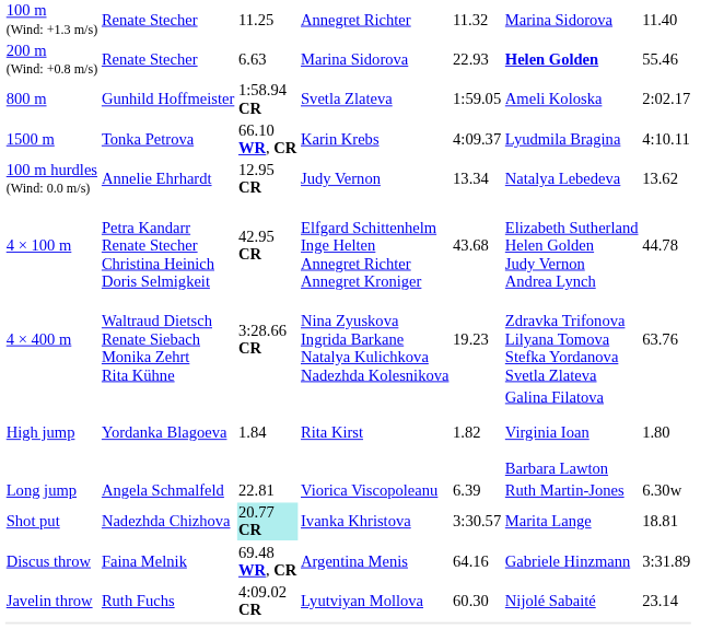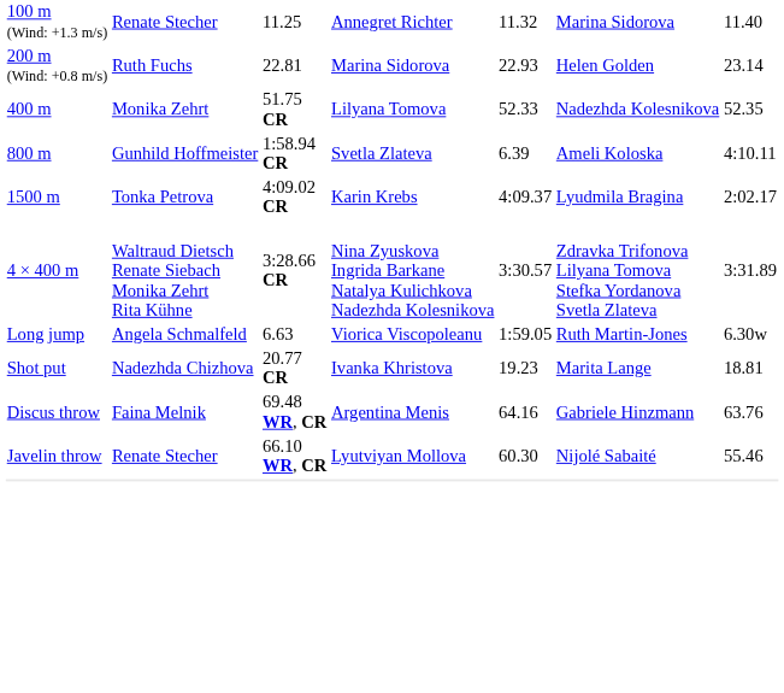200 m (Wind: +0.8 m/s) | column 2: Renate Stecher -> Ruth Fuchs
200 m (Wind: +0.8 m/s) | column 3: 6.63 -> 22.81
200 m (Wind: +0.8 m/s) | column 6: bold -> normal
200 m (Wind: +0.8 m/s) | column 7: 55.46 -> 23.14
+ row: 400 m | Monika Zehrt | 51.75 CR | Lilyana Tomova | 52.33 | Nadezhda Kolesnikova | 52.35
800 m | column 5: 1:59.05 -> 6.39
800 m | column 7: 2:02.17 -> 4:10.11
1500 m | column 3: 66.10 WR, CR -> 4:09.02 CR
1500 m | column 7: 4:10.11 -> 2:02.17
- row: 100 m hurdles (Wind: 0.0 m/s) | Annelie Ehrhardt | 12.95 CR | Judy Vernon | 13.34 | Natalya Lebedeva | 13.62
- row: 4 × 100 m | Petra Kandarr Renate Stecher Christina Heinich Doris Selmigkeit | 42.95 CR | Elfgard Schittenhelm Inge Helten Annegret Richter Annegret Kroniger | 43.68 | Elizabeth Sutherland Helen Golden Judy Vernon Andrea Lynch | 44.78
4 × 400 m | column 5: 19.23 -> 3:30.57
4 × 400 m | column 7: 63.76 -> 3:31.89
- row: High jump | Yordanka Blagoeva | 1.84 | Rita Kirst | 1.82 | Galina Filatova Virginia Ioan Barbara Lawton | 1.80
Long jump | column 3: 22.81 -> 6.63
Long jump | column 5: 6.39 -> 1:59.05
Shot put | column 3: paleturquoise background -> no background
Shot put | column 5: 3:30.57 -> 19.23
Discus throw | column 7: 3:31.89 -> 63.76
Javelin throw | column 2: Ruth Fuchs -> Renate Stecher
Javelin throw | column 3: 4:09.02 CR -> 66.10 WR, CR
Javelin throw | column 7: 23.14 -> 55.46
